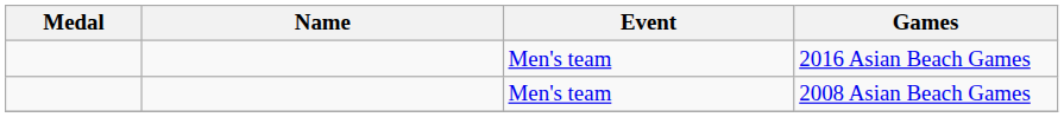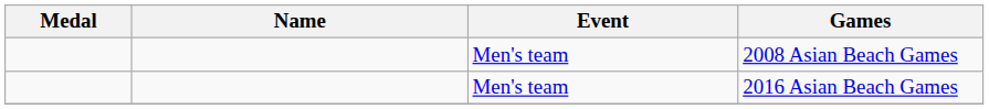rows swapped: 2016 Asian Beach Games <-> 2008 Asian Beach Games
